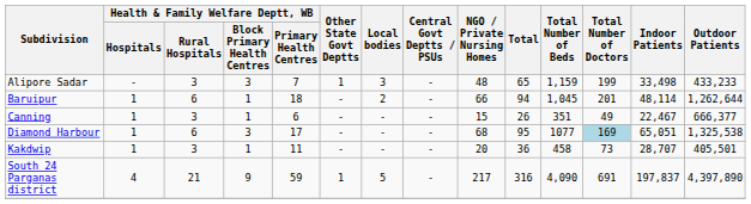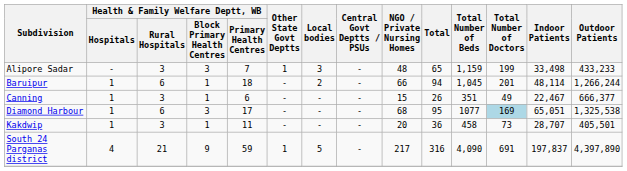Baruipur | Outdoor Patients: 1,262,644 -> 1,266,244
